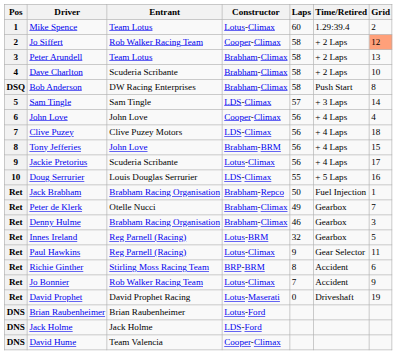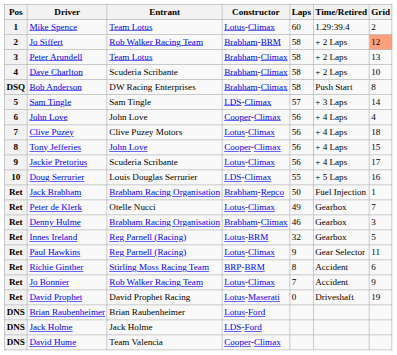Jo Siffert | Constructor: Cooper-Climax -> Brabham-BRM
Clive Puzey | Constructor: LDS-Climax -> Lotus-Climax
Tony Jefferies | Constructor: Brabham-BRM -> Cooper-Climax
Peter de Klerk | Constructor: Brabham-Climax -> Lotus-Climax
